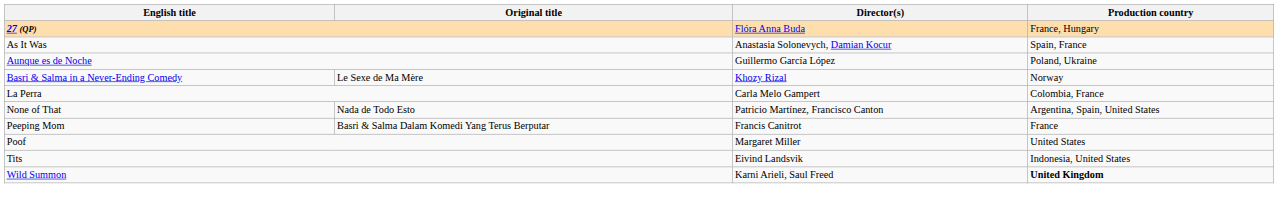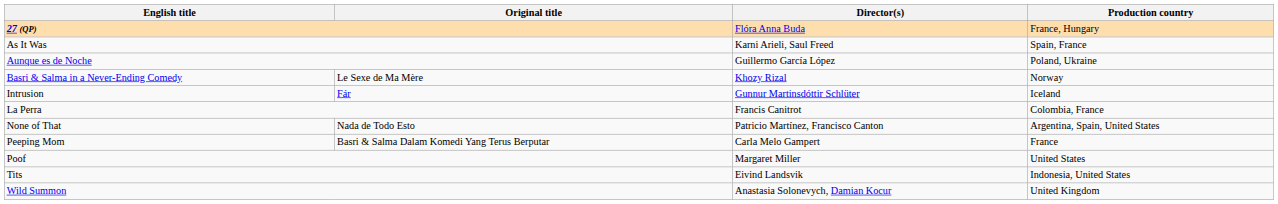As It Was | Director(s): Anastasia Solonevych, Damian Kocur -> Karni Arieli, Saul Freed
+ row: Intrusion | Fár | Gunnur Martinsdóttir Schlüter | Iceland
La Perra | Director(s): Carla Melo Gampert -> Francis Canitrot
Peeping Mom | Director(s): Francis Canitrot -> Carla Melo Gampert
Wild Summon | Director(s): Karni Arieli, Saul Freed -> Anastasia Solonevych, Damian Kocur
Wild Summon | Production country: bold -> normal
